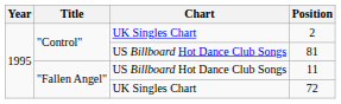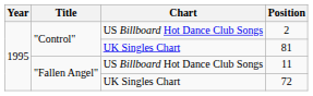2 | Chart: UK Singles Chart -> US Billboard Hot Dance Club Songs
81 | Chart: US Billboard Hot Dance Club Songs -> UK Singles Chart
